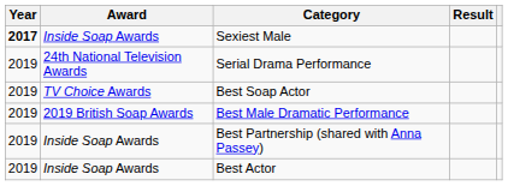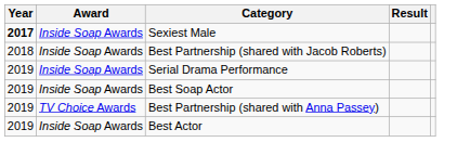+ row: 2018 | Inside Soap Awards | Best Partnership (shared with Jacob Roberts)
Serial Drama Performance | Award: 24th National Television Awards -> Inside Soap Awards
Best Soap Actor | Award: TV Choice Awards -> Inside Soap Awards
- row: 2019 | 2019 British Soap Awards | Best Male Dramatic Performance
Best Partnership (shared with Anna Passey) | Award: Inside Soap Awards -> TV Choice Awards
